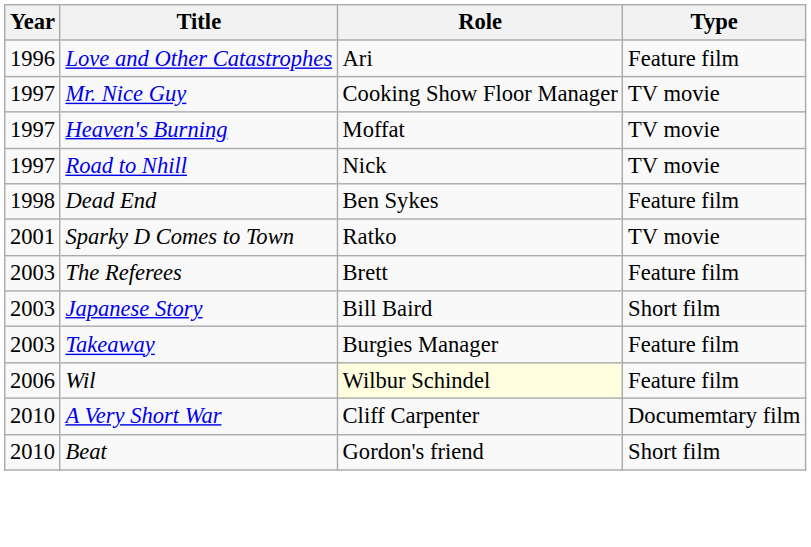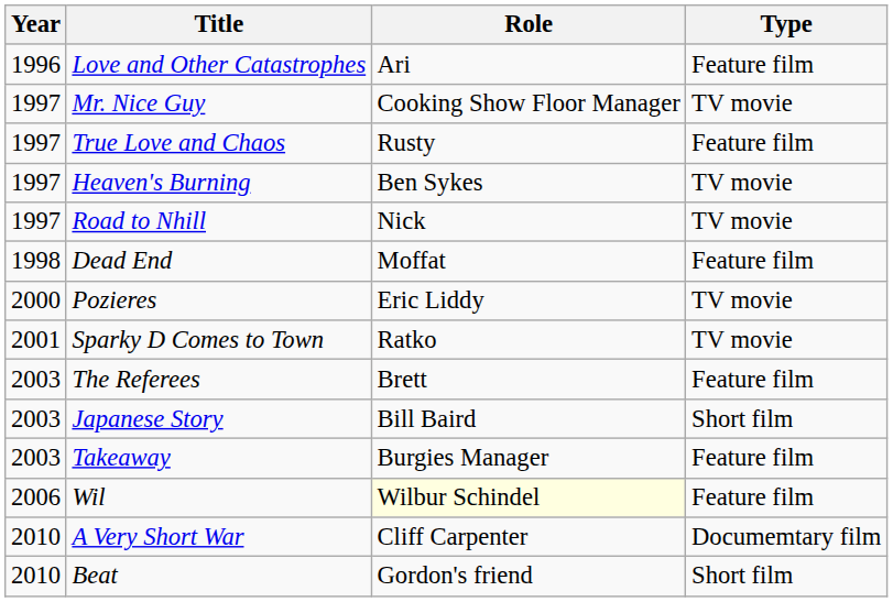+ row: 1997 | True Love and Chaos | Rusty | Feature film
Heaven's Burning | Role: Moffat -> Ben Sykes
Dead End | Role: Ben Sykes -> Moffat
+ row: 2000 | Pozieres | Eric Liddy | TV movie
